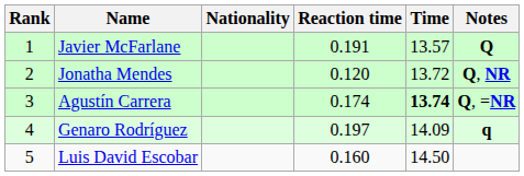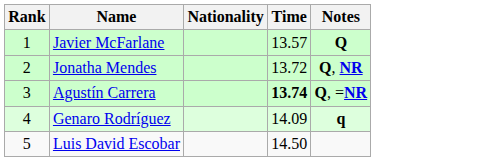- column: Reaction time | 0.191 | 0.120 | 0.174 | 0.197 | 0.160
